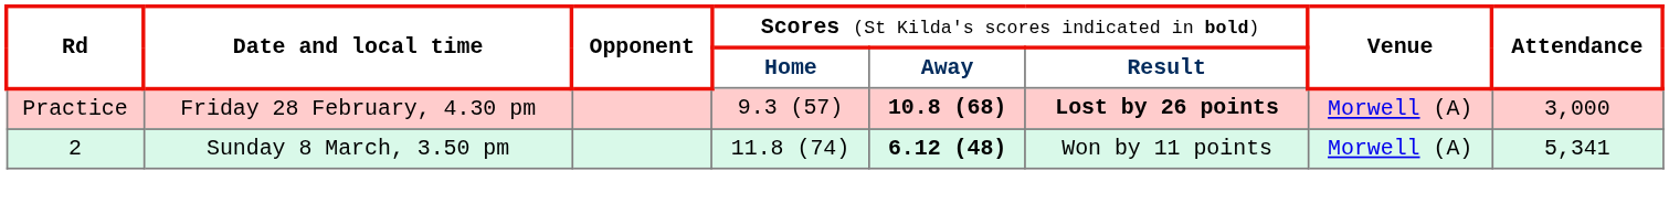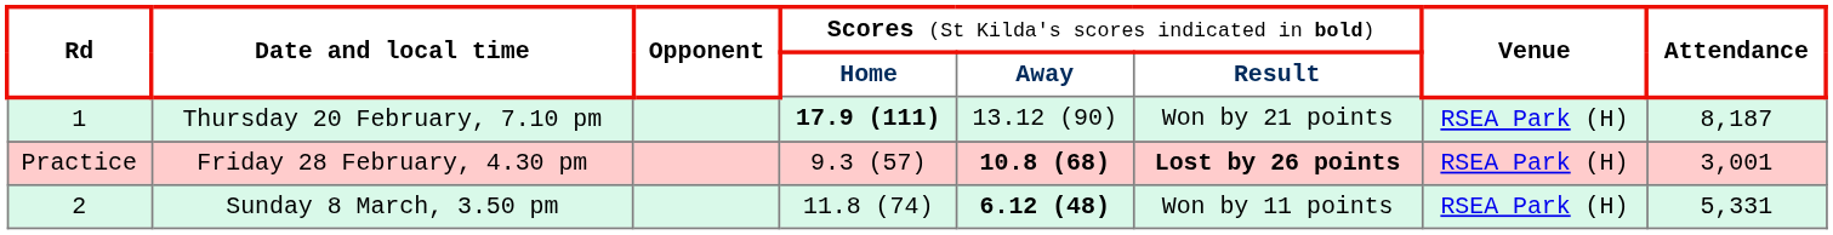+ row: 1 | Thursday 20 February, 7.10 pm | 17.9 (111) | 13.12 (90) | Won by 21 points | RSEA Park (H) | 8,187
Friday 28 February, 4.30 pm | column 7: Morwell (A) -> RSEA Park (H)
Friday 28 February, 4.30 pm | column 8: 3,000 -> 3,001
Sunday 8 March, 3.50 pm | column 7: Morwell (A) -> RSEA Park (H)
Sunday 8 March, 3.50 pm | column 8: 5,341 -> 5,331
